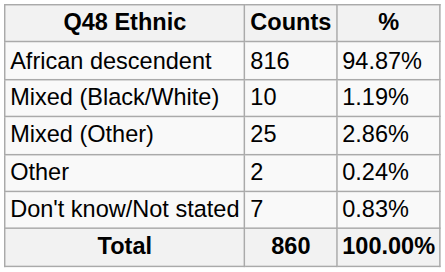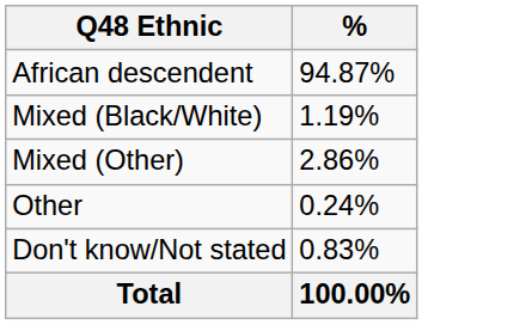- column: Counts | 816 | 10 | 25 | 2 | 7 | 860
